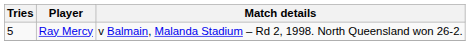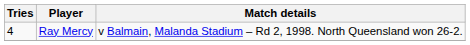Ray Mercy | Tries: 5 -> 4
